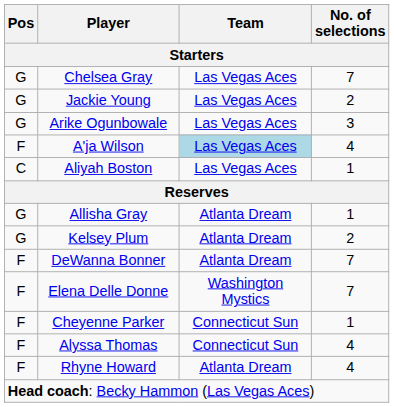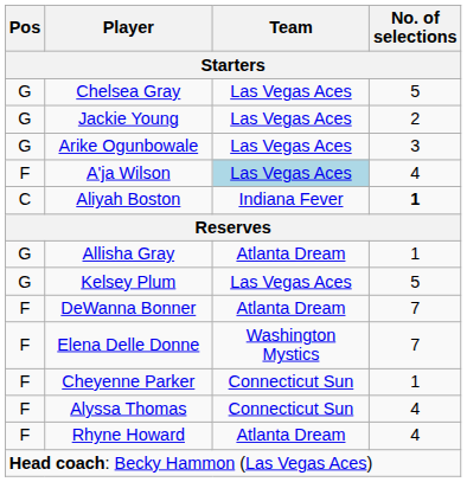Chelsea Gray | No. of selections: 7 -> 5
Aliyah Boston | Team: Las Vegas Aces -> Indiana Fever
Aliyah Boston | No. of selections: normal -> bold
Kelsey Plum | Team: Atlanta Dream -> Las Vegas Aces
Kelsey Plum | No. of selections: 2 -> 5
